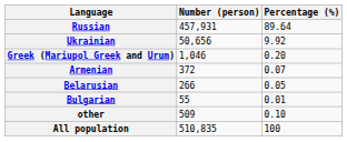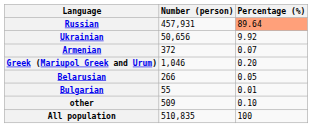Russian | Percentage (%): no background -> lightsalmon background
rows swapped: Greek (Mariupol Greek and Urum) <-> Armenian
